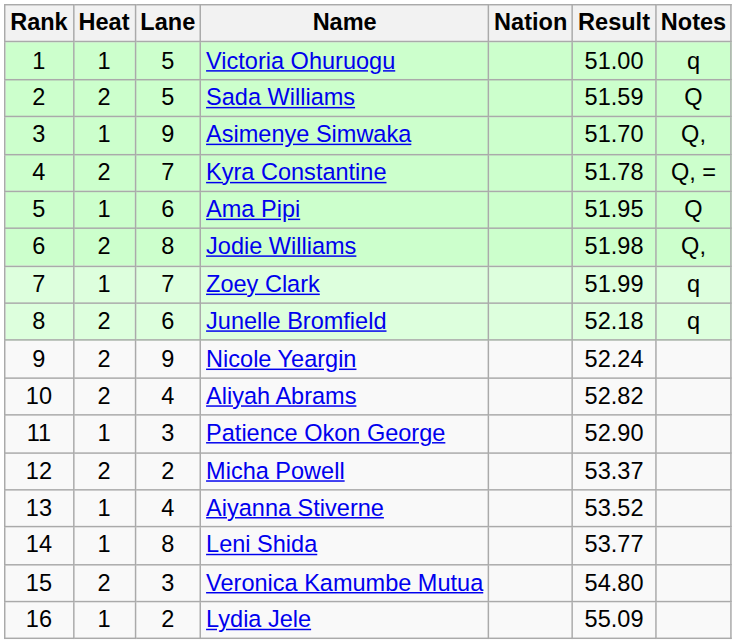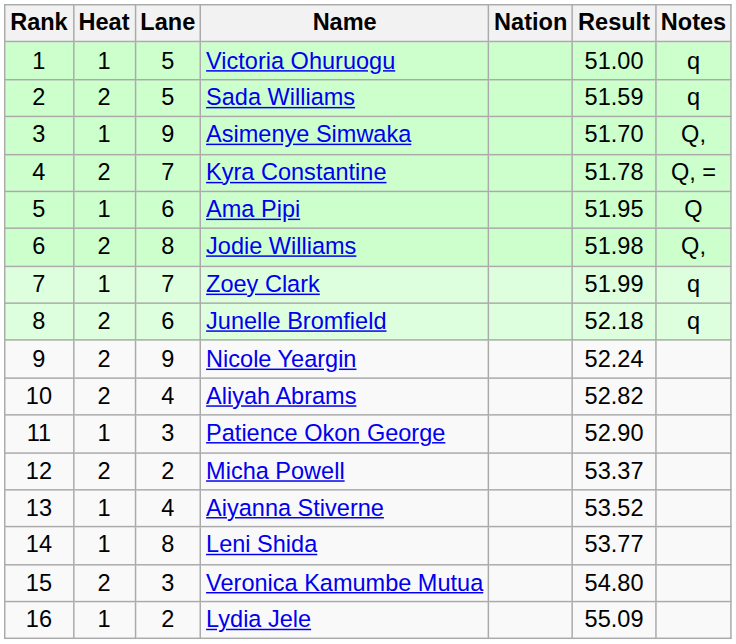Sada Williams | Notes: Q -> q
